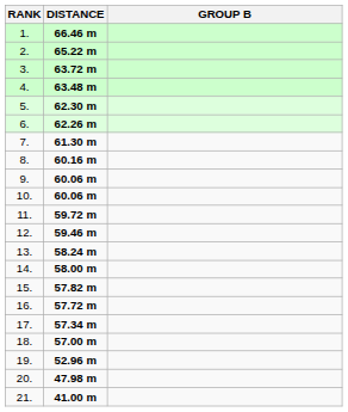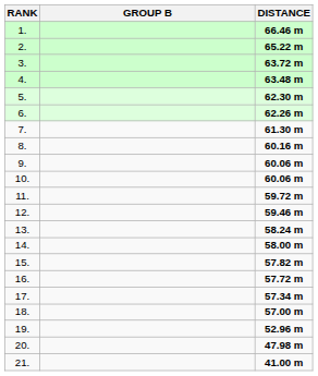columns swapped: GROUP B <-> DISTANCE
